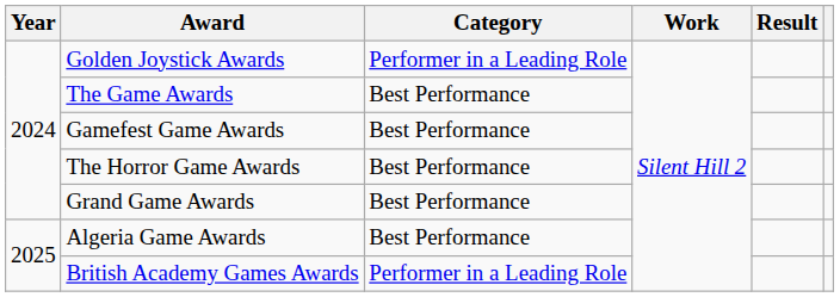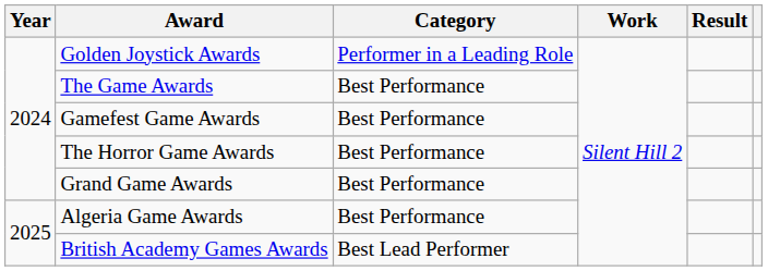British Academy Games Awards | Category: Performer in a Leading Role -> Best Lead Performer
